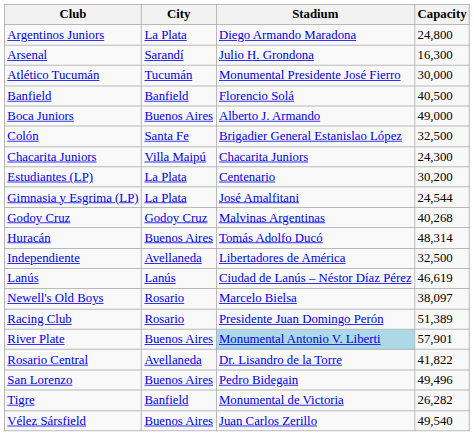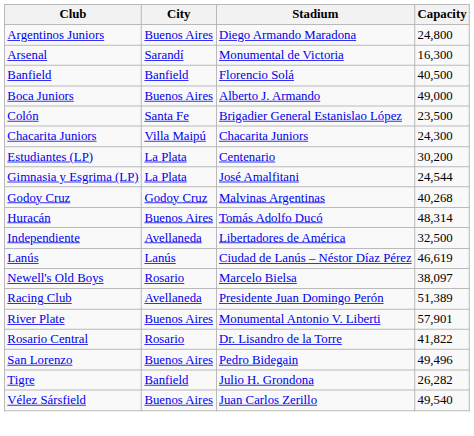Argentinos Juniors | City: La Plata -> Buenos Aires
Arsenal | Stadium: Julio H. Grondona -> Monumental de Victoria
- row: Atlético Tucumán | Tucumán | Monumental Presidente José Fierro | 30,000
Colón | Capacity: 32,500 -> 23,500
Racing Club | City: Rosario -> Avellaneda
River Plate | Stadium: lightblue background -> no background
Rosario Central | City: Avellaneda -> Rosario
Tigre | Stadium: Monumental de Victoria -> Julio H. Grondona
